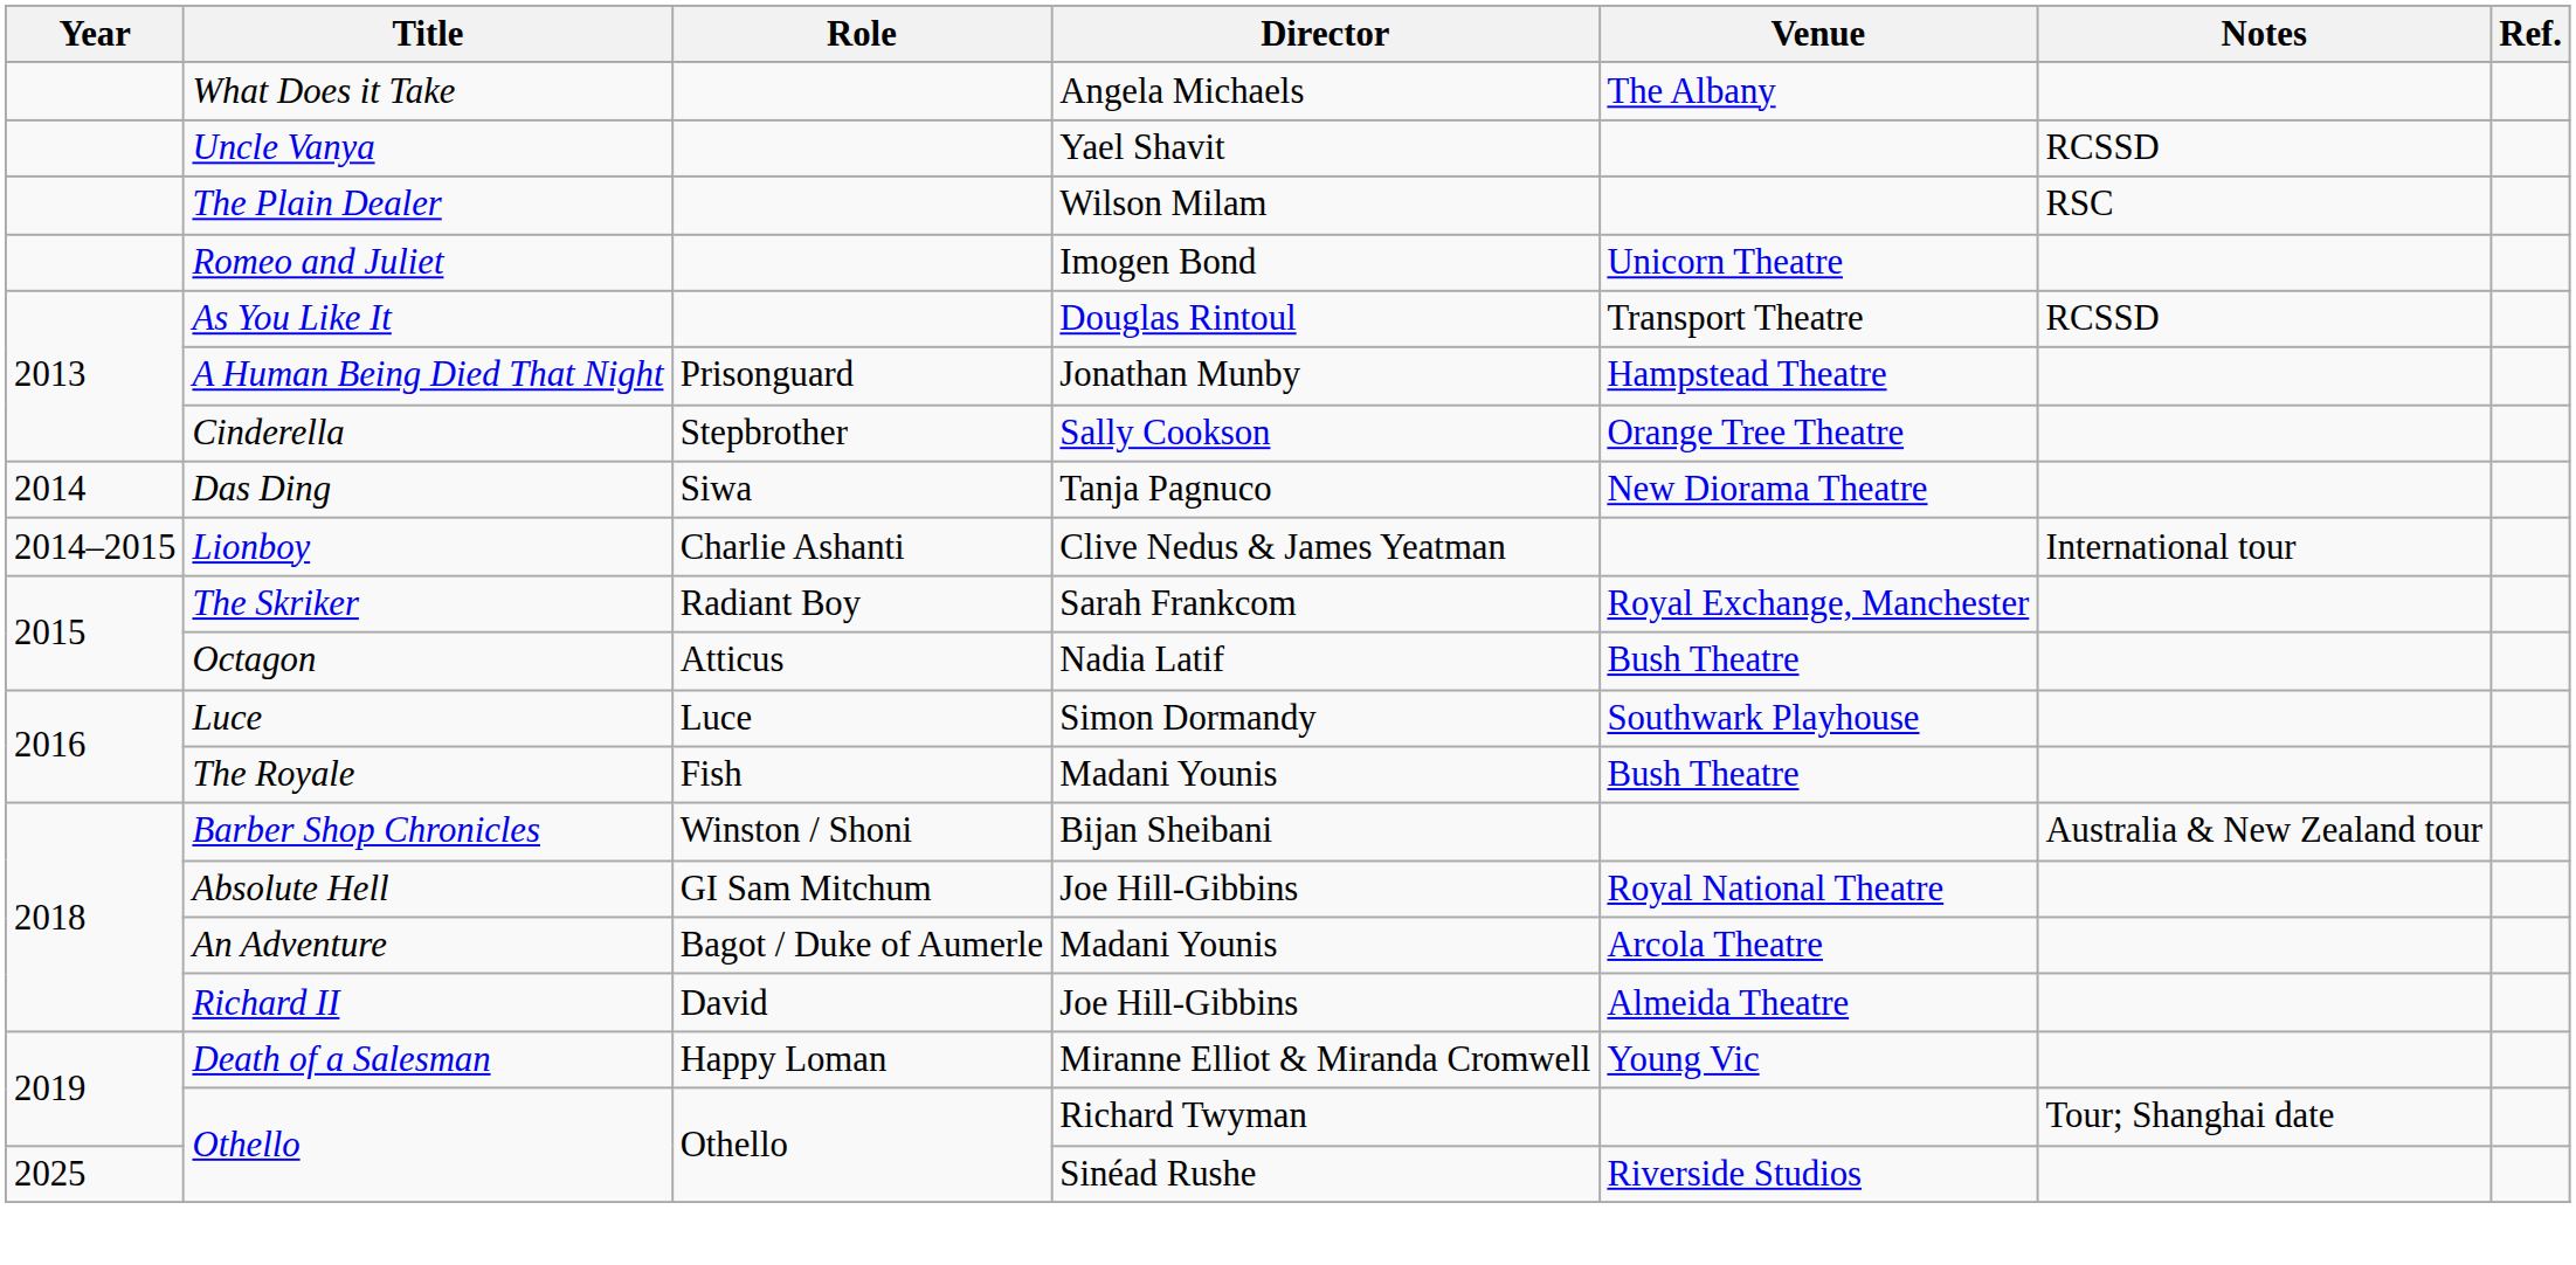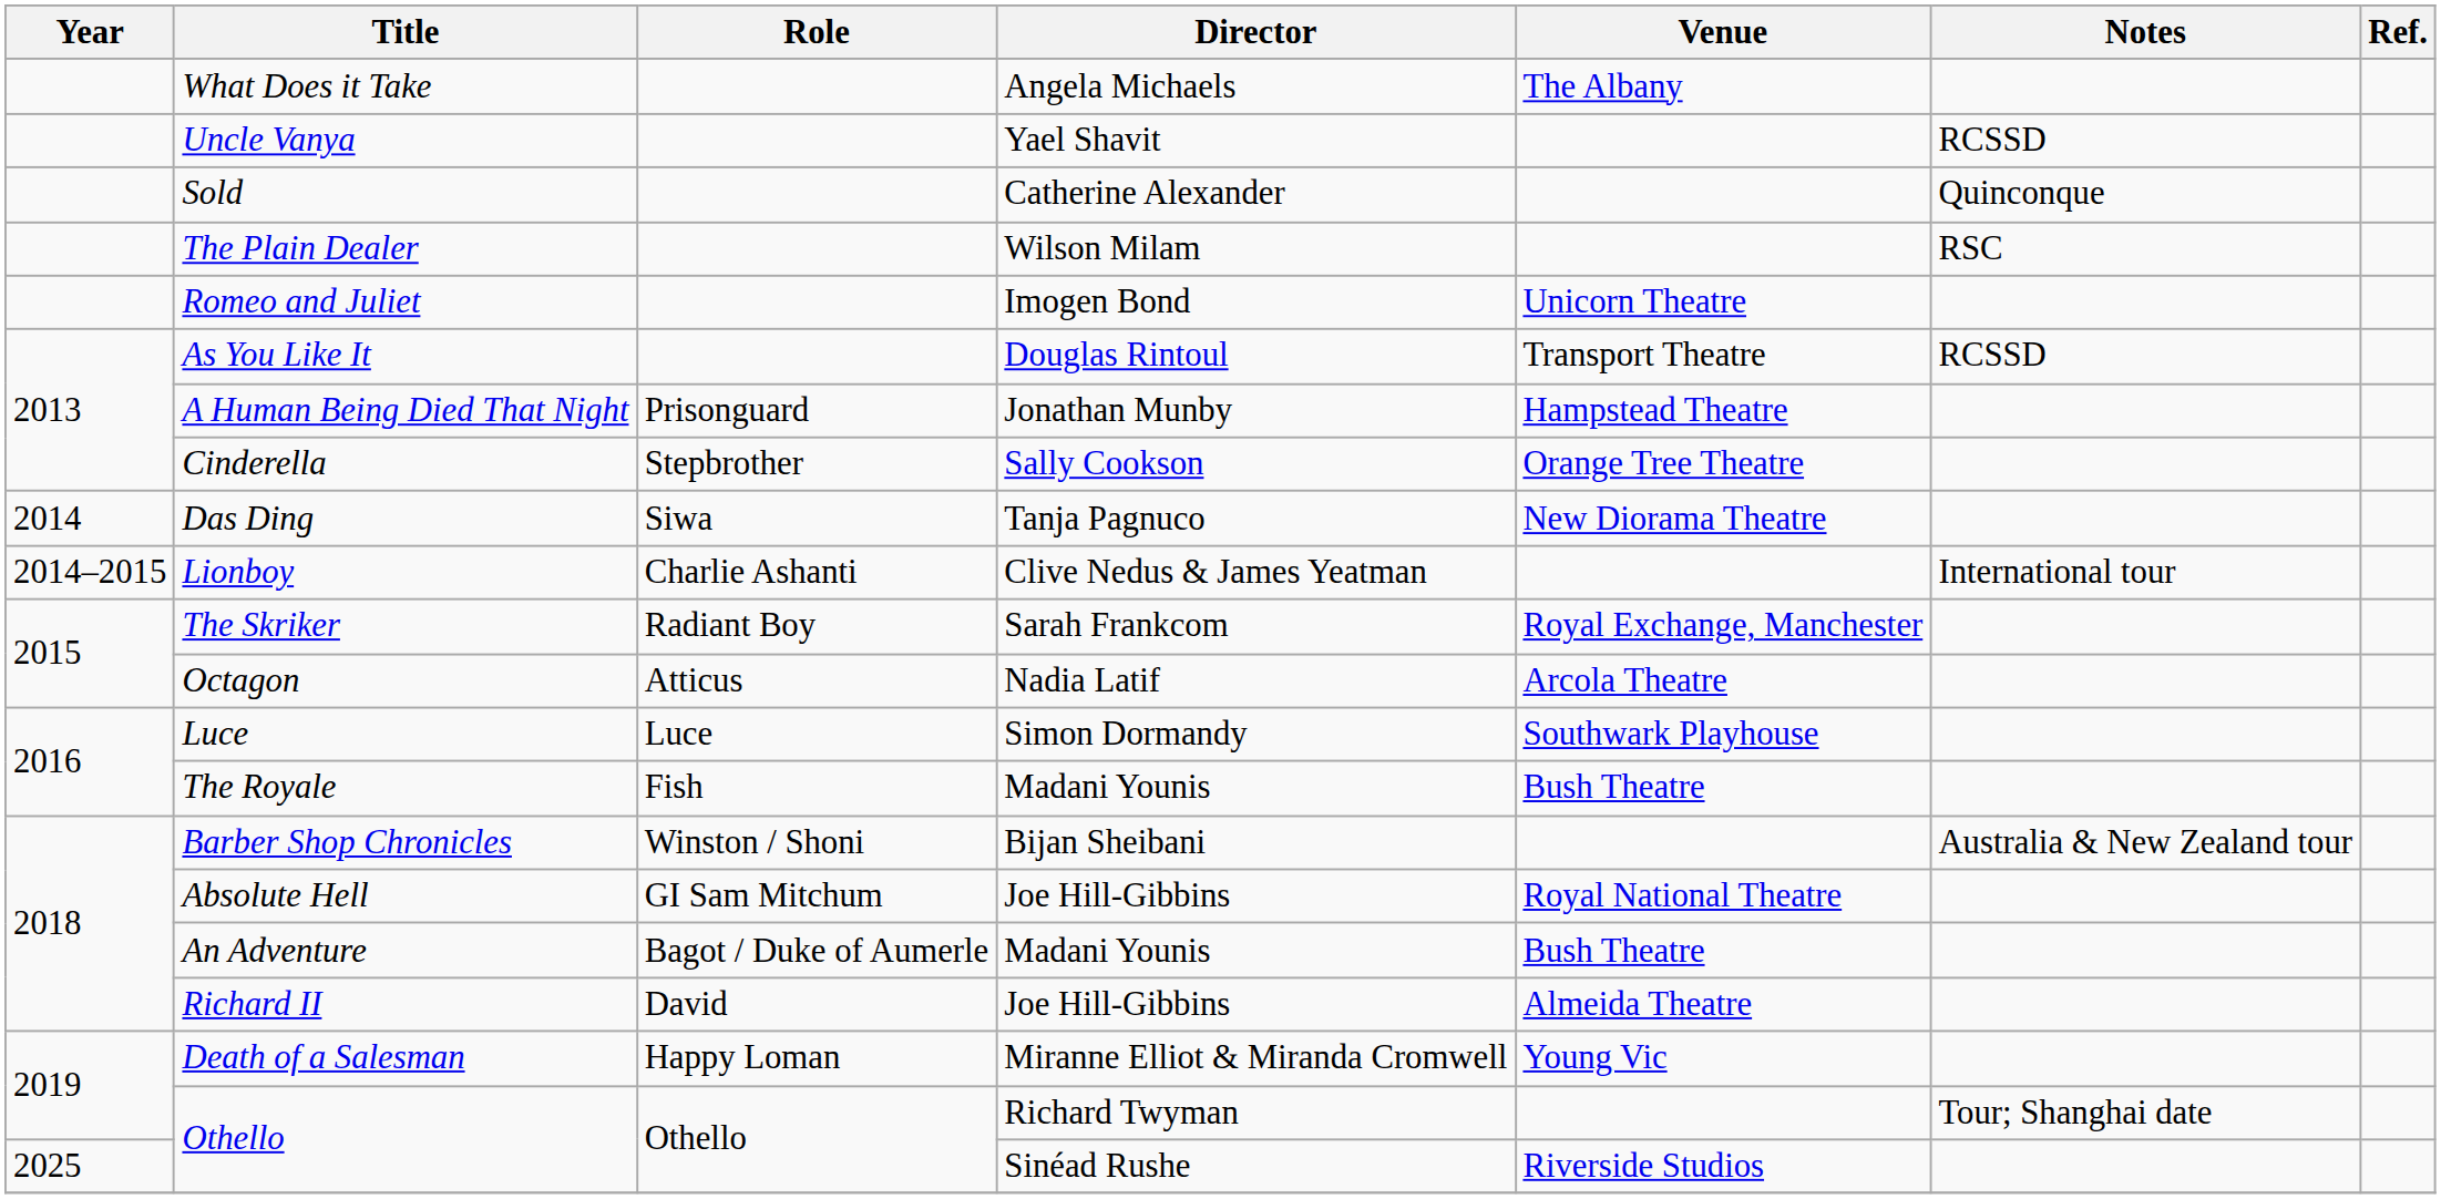+ row: Sold | Catherine Alexander | Quinconque
Octagon | Venue: Bush Theatre -> Arcola Theatre
An Adventure | Venue: Arcola Theatre -> Bush Theatre
